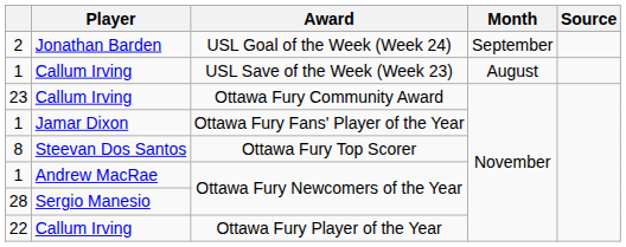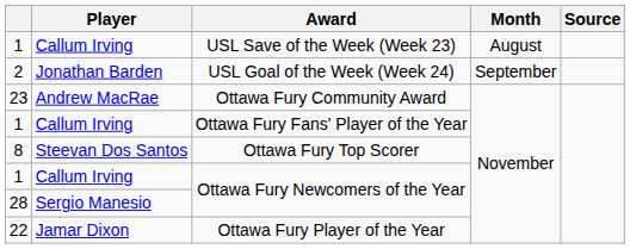rows swapped: USL Save of the Week (Week 23) <-> USL Goal of the Week (Week 24)
Ottawa Fury Community Award | Player: Callum Irving -> Andrew MacRae
Ottawa Fury Fans' Player of the Year | Player: Jamar Dixon -> Callum Irving
1 / Ottawa Fury Newcomers of the Year | Player: Andrew MacRae -> Callum Irving
Ottawa Fury Player of the Year | Player: Callum Irving -> Jamar Dixon
